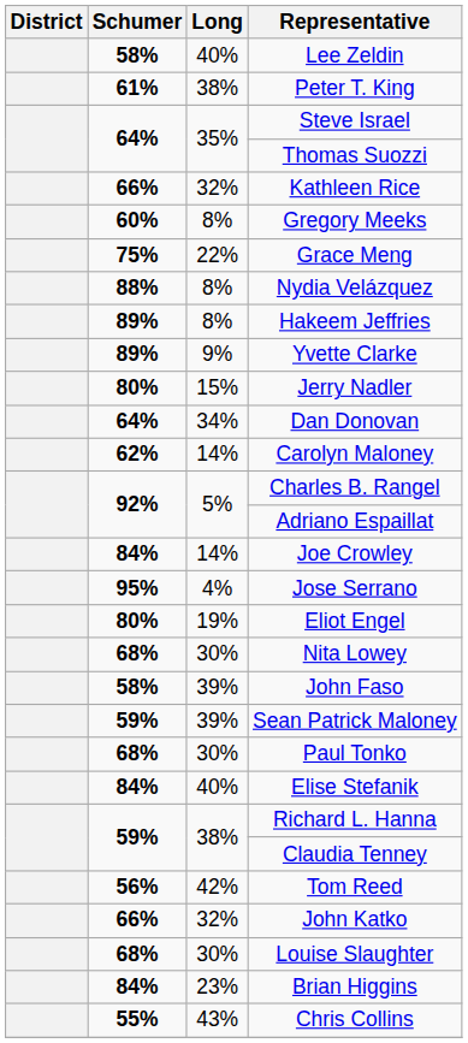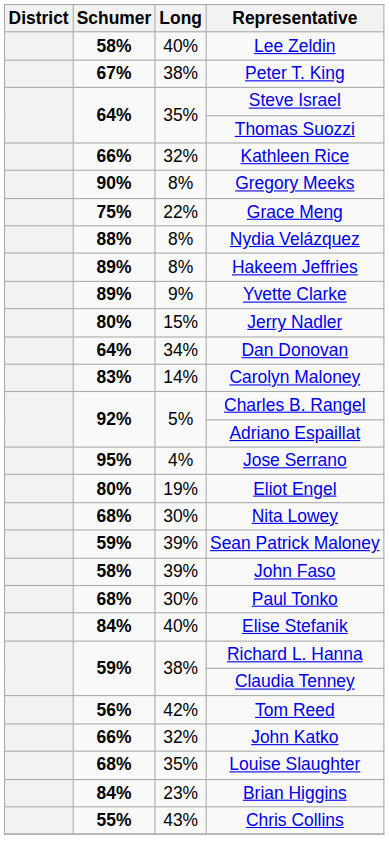Peter T. King | Schumer: 61% -> 67%
Gregory Meeks | Schumer: 60% -> 90%
Carolyn Maloney | Schumer: 62% -> 83%
- row: 84% | 14% | Joe Crowley
rows swapped: Sean Patrick Maloney <-> John Faso
Louise Slaughter | Long: 30% -> 35%
